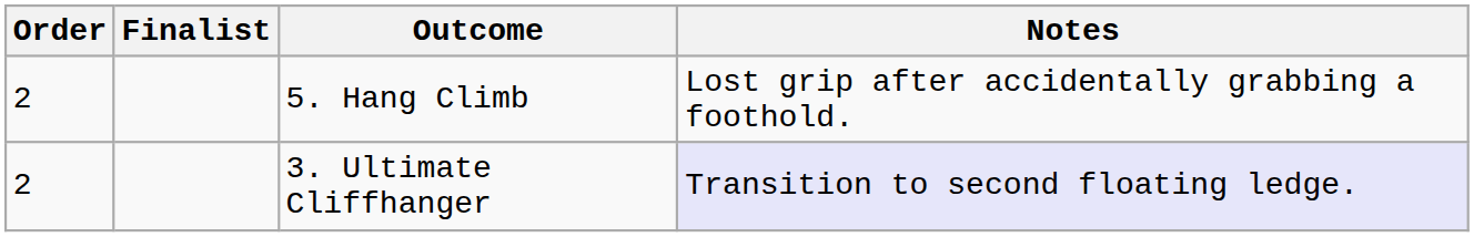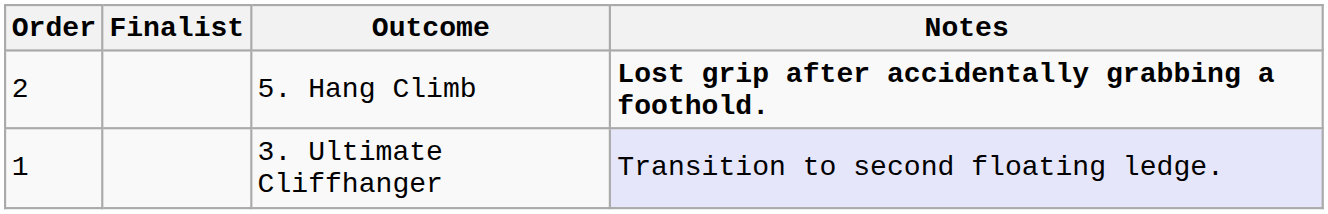5. Hang Climb | Notes: normal -> bold
3. Ultimate Cliffhanger | Order: 2 -> 1
